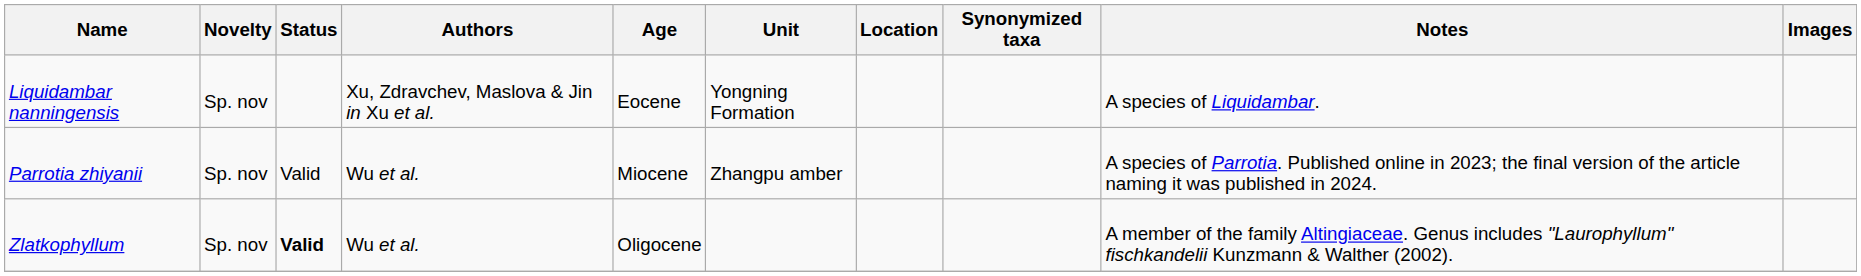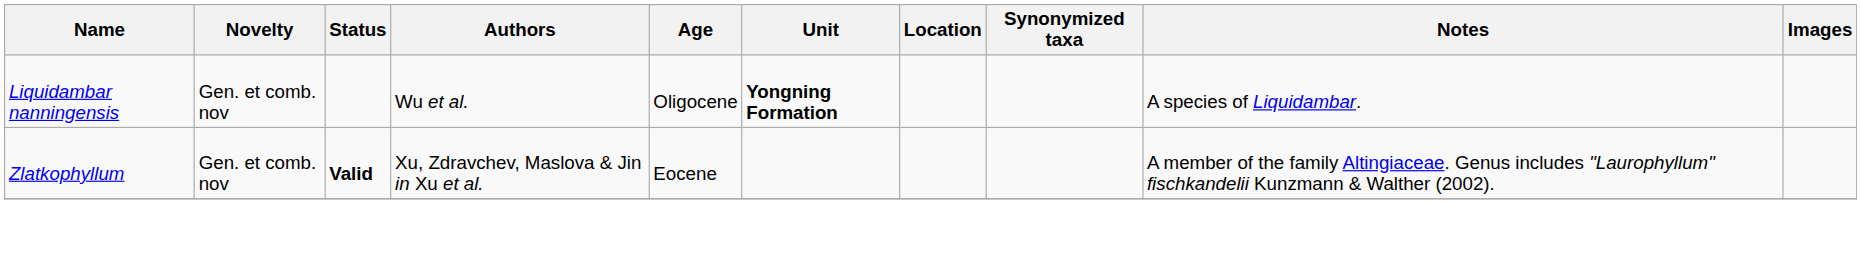Liquidambar nanningensis | Novelty: Sp. nov -> Gen. et comb. nov
Liquidambar nanningensis | Authors: Xu, Zdravchev, Maslova & Jin in Xu et al. -> Wu et al.
Liquidambar nanningensis | Age: Eocene -> Oligocene
Liquidambar nanningensis | Unit: normal -> bold
- row: Parrotia zhiyanii | Sp. nov | Valid | Wu et al. | Miocene | Zhangpu amber | A species of Parrotia. Published online in 2023; the final version of the article naming it was published in 2024.
Zlatkophyllum | Novelty: Sp. nov -> Gen. et comb. nov
Zlatkophyllum | Authors: Wu et al. -> Xu, Zdravchev, Maslova & Jin in Xu et al.
Zlatkophyllum | Age: Oligocene -> Eocene
